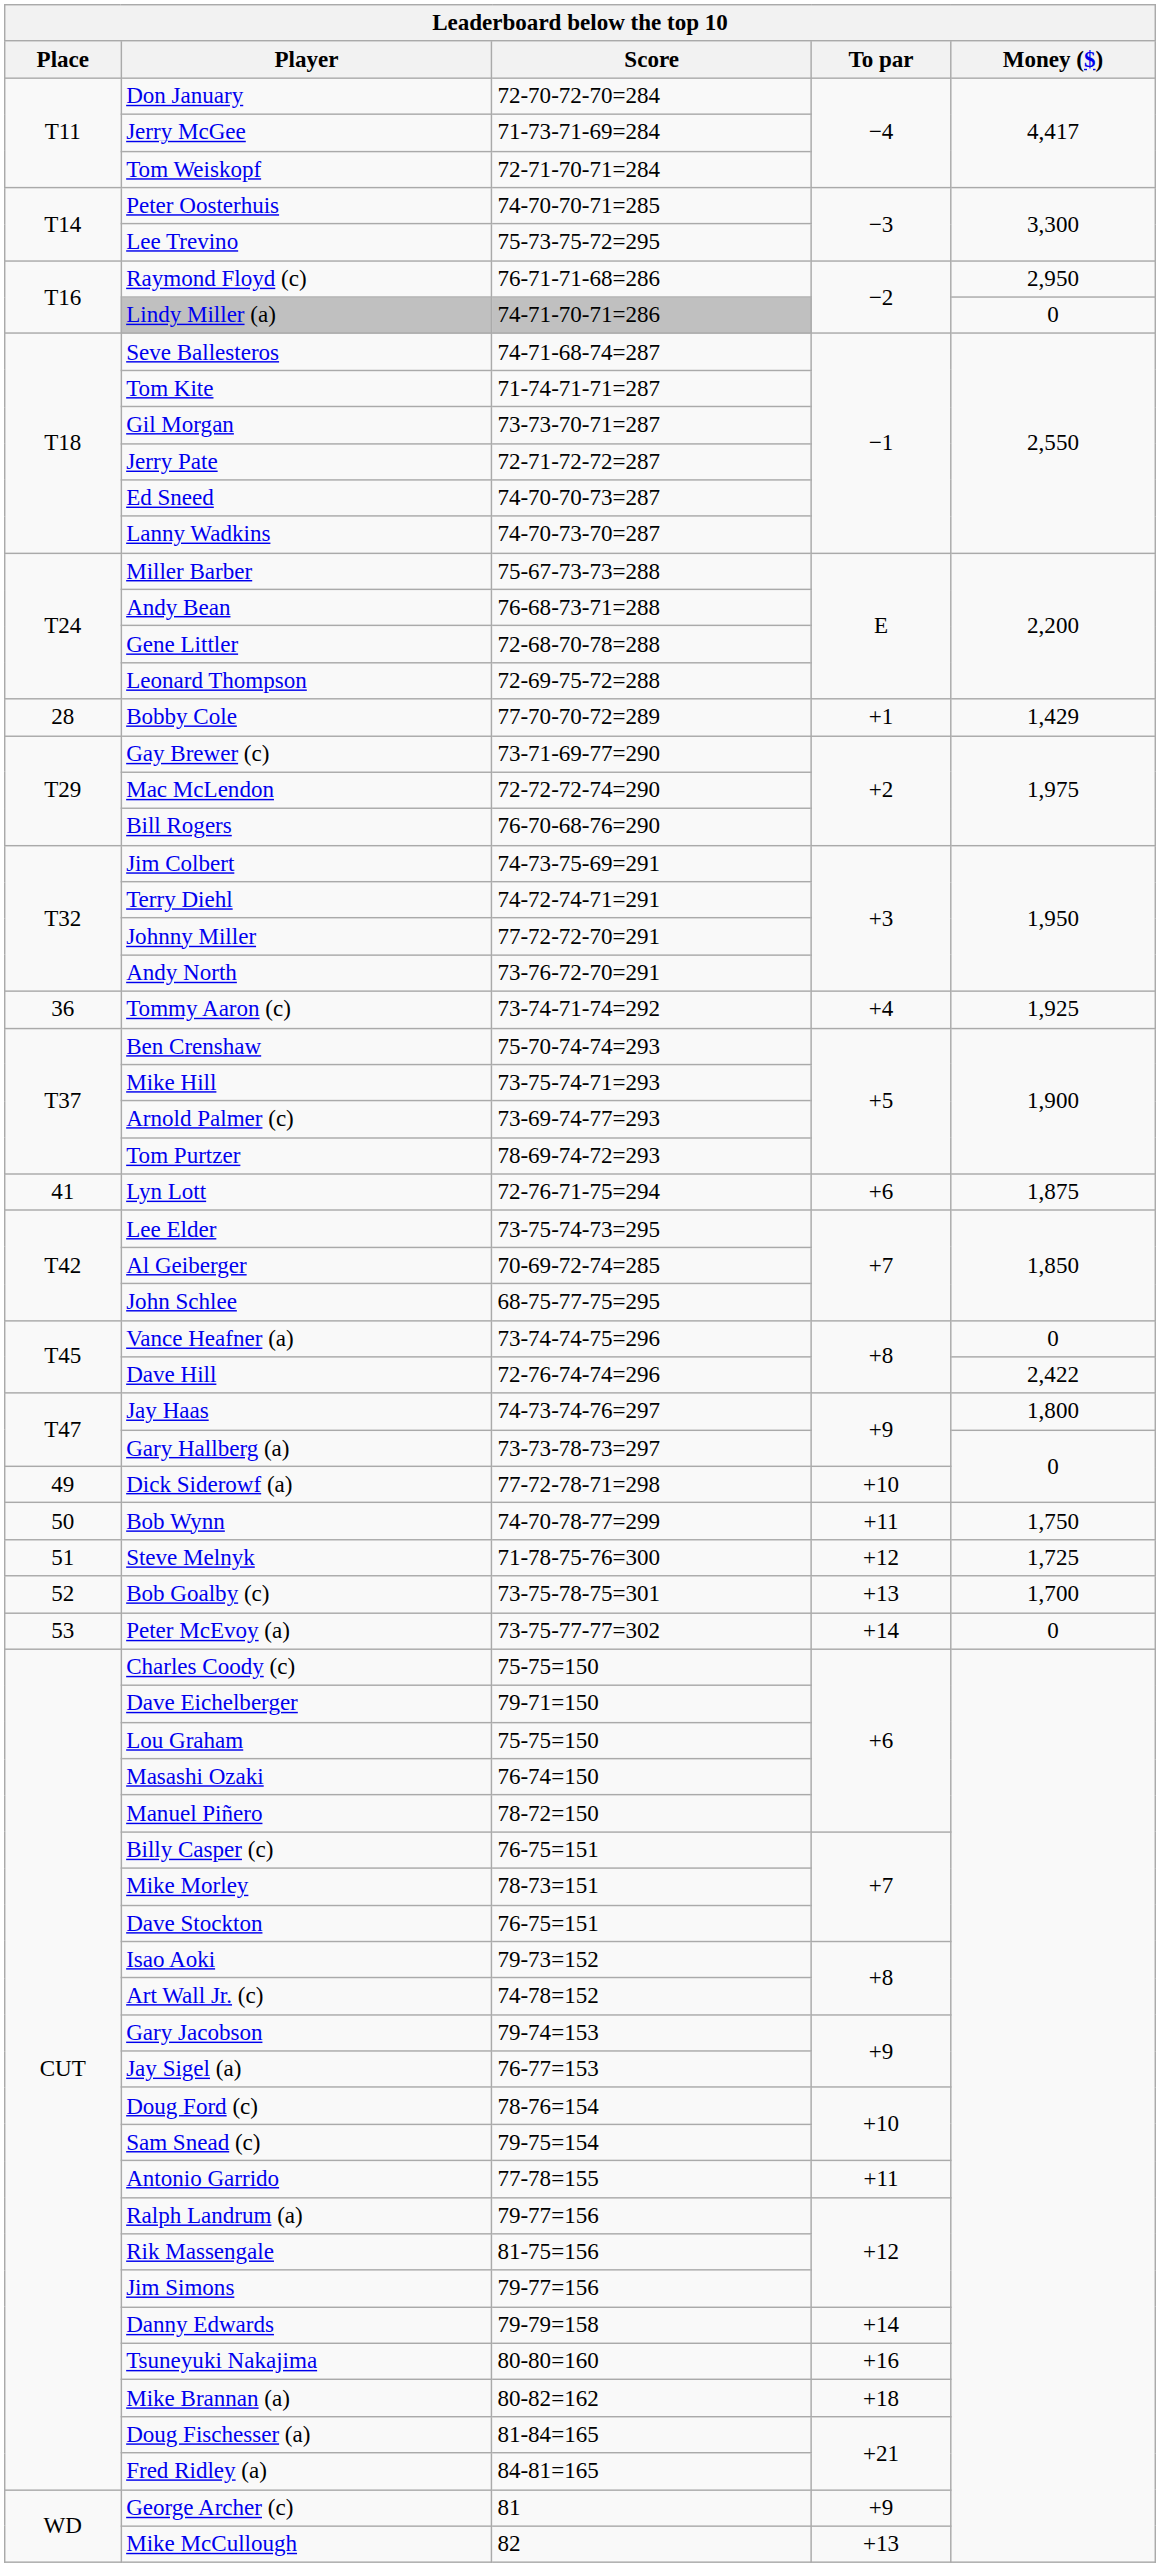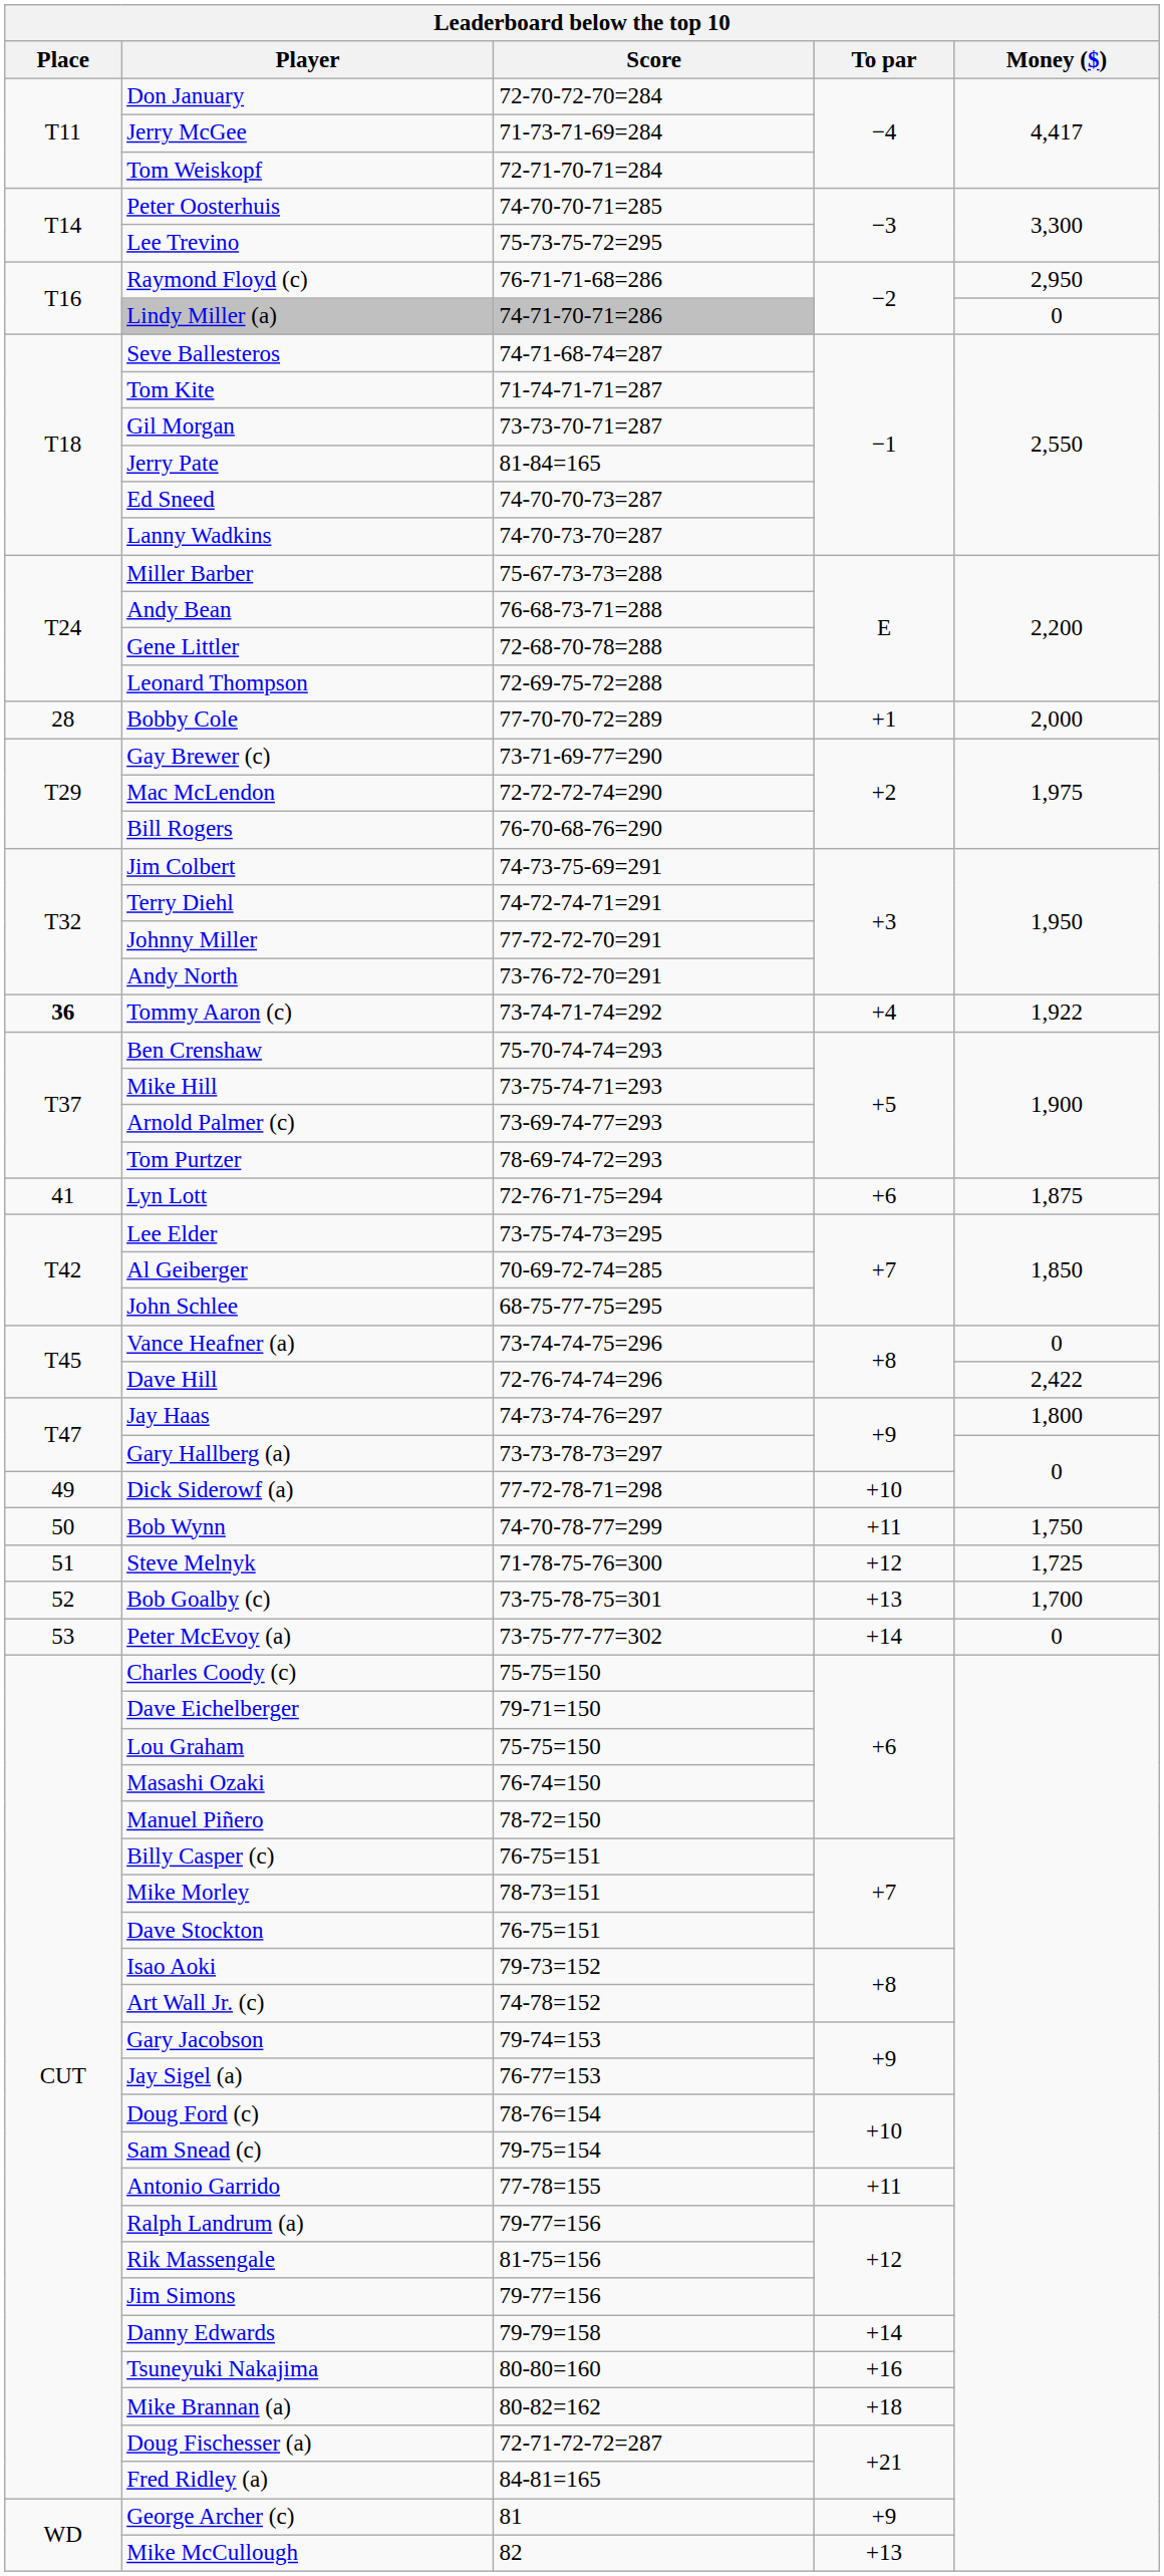Jerry Pate | Score: 72-71-72-72=287 -> 81-84=165
Bobby Cole | Money ($): 1,429 -> 2,000
Tommy Aaron (c) | Place: normal -> bold
Tommy Aaron (c) | Money ($): 1,925 -> 1,922
Doug Fischesser (a) | Score: 81-84=165 -> 72-71-72-72=287
